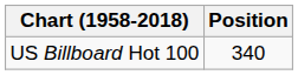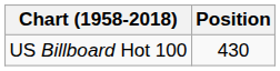US Billboard Hot 100 | Position: 340 -> 430
